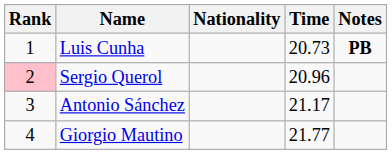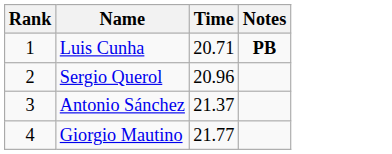- column: Nationality
Luis Cunha | Time: 20.73 -> 20.71
Sergio Querol | Rank: pink background -> no background
Antonio Sánchez | Time: 21.17 -> 21.37
